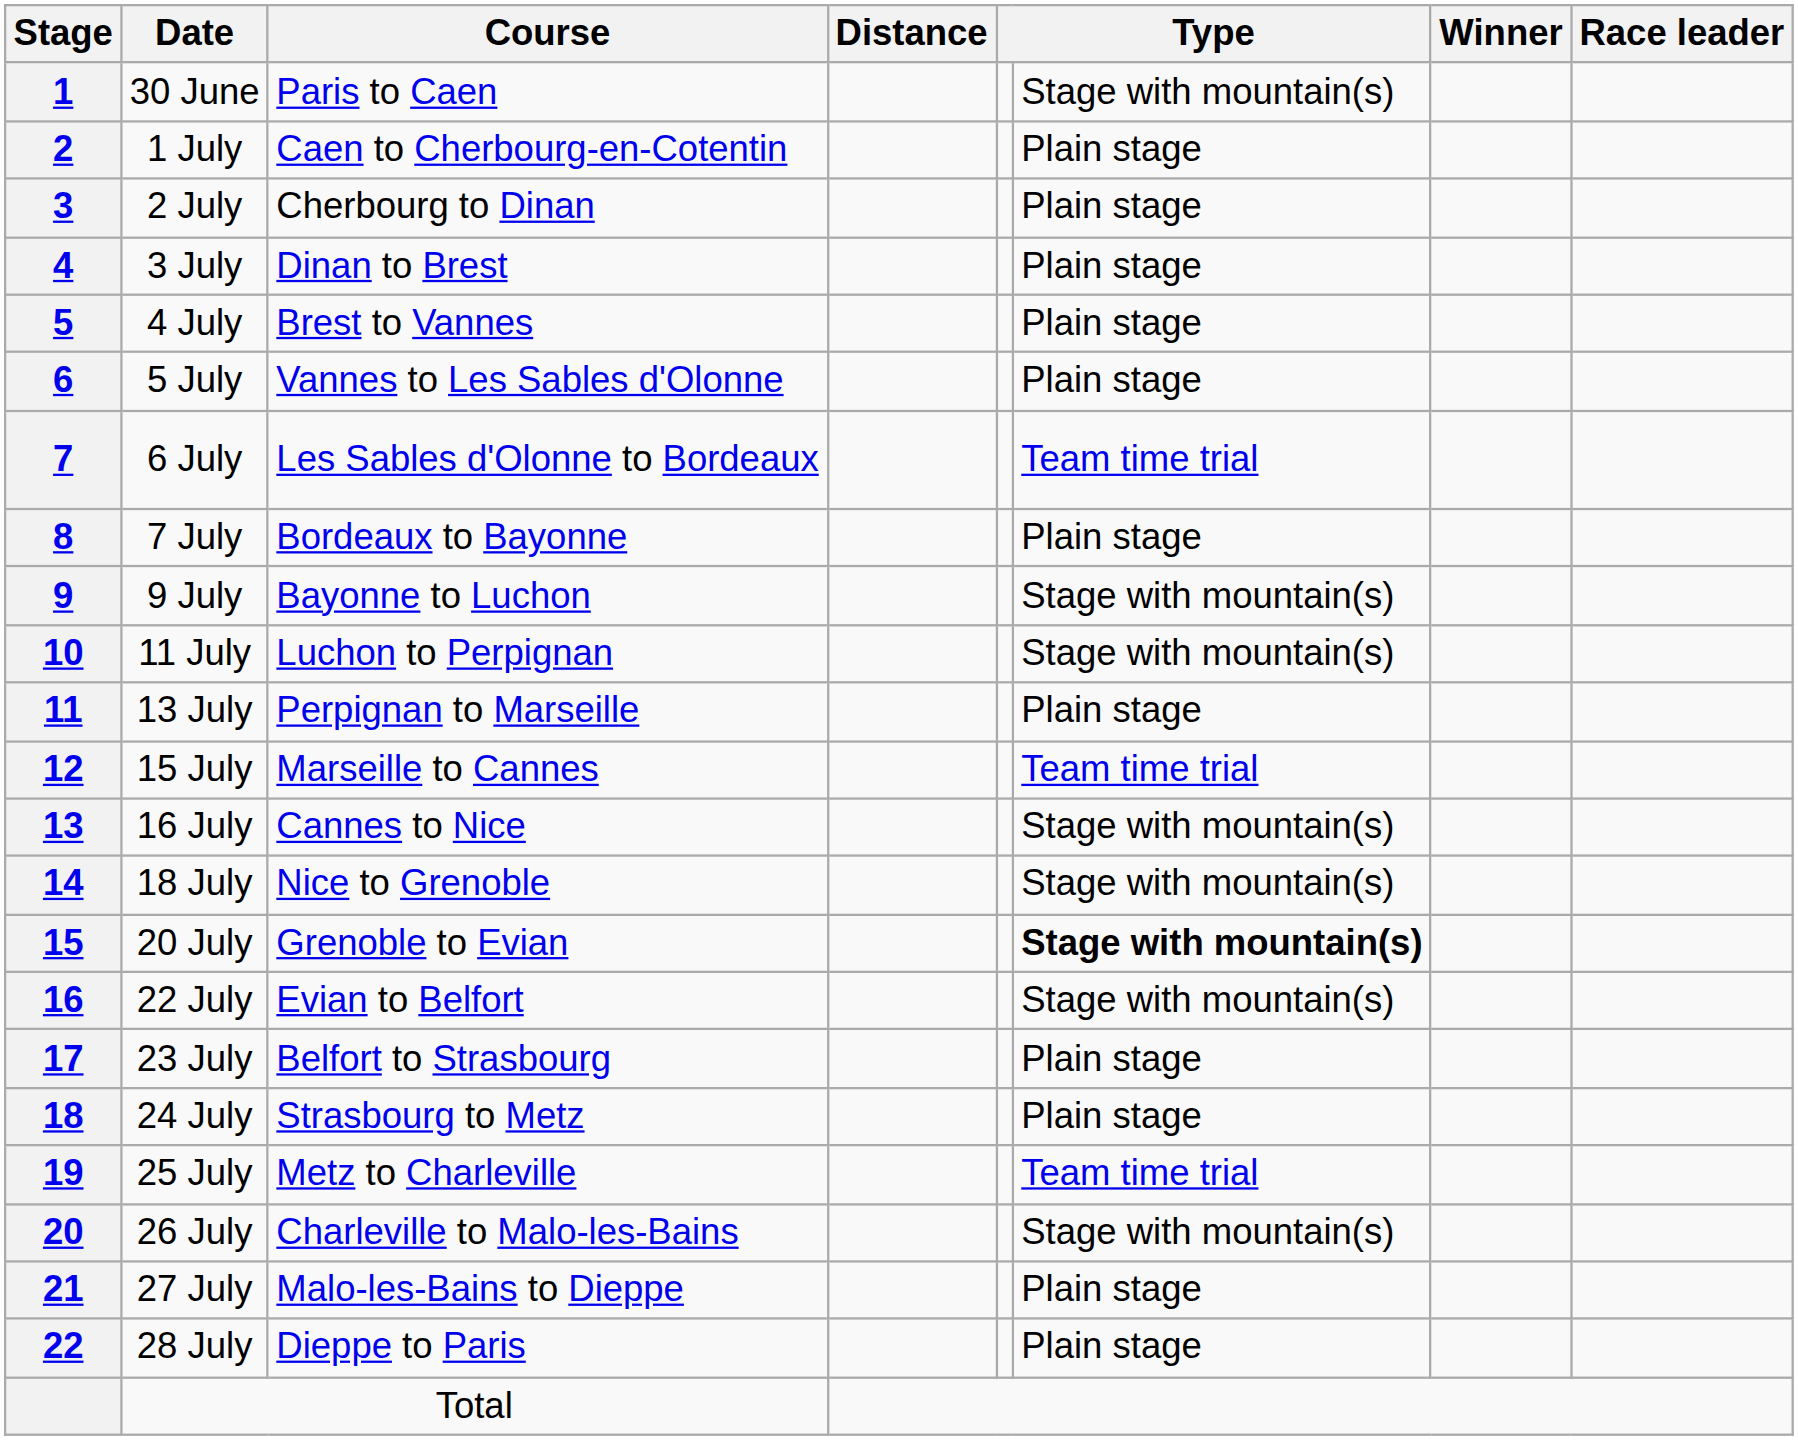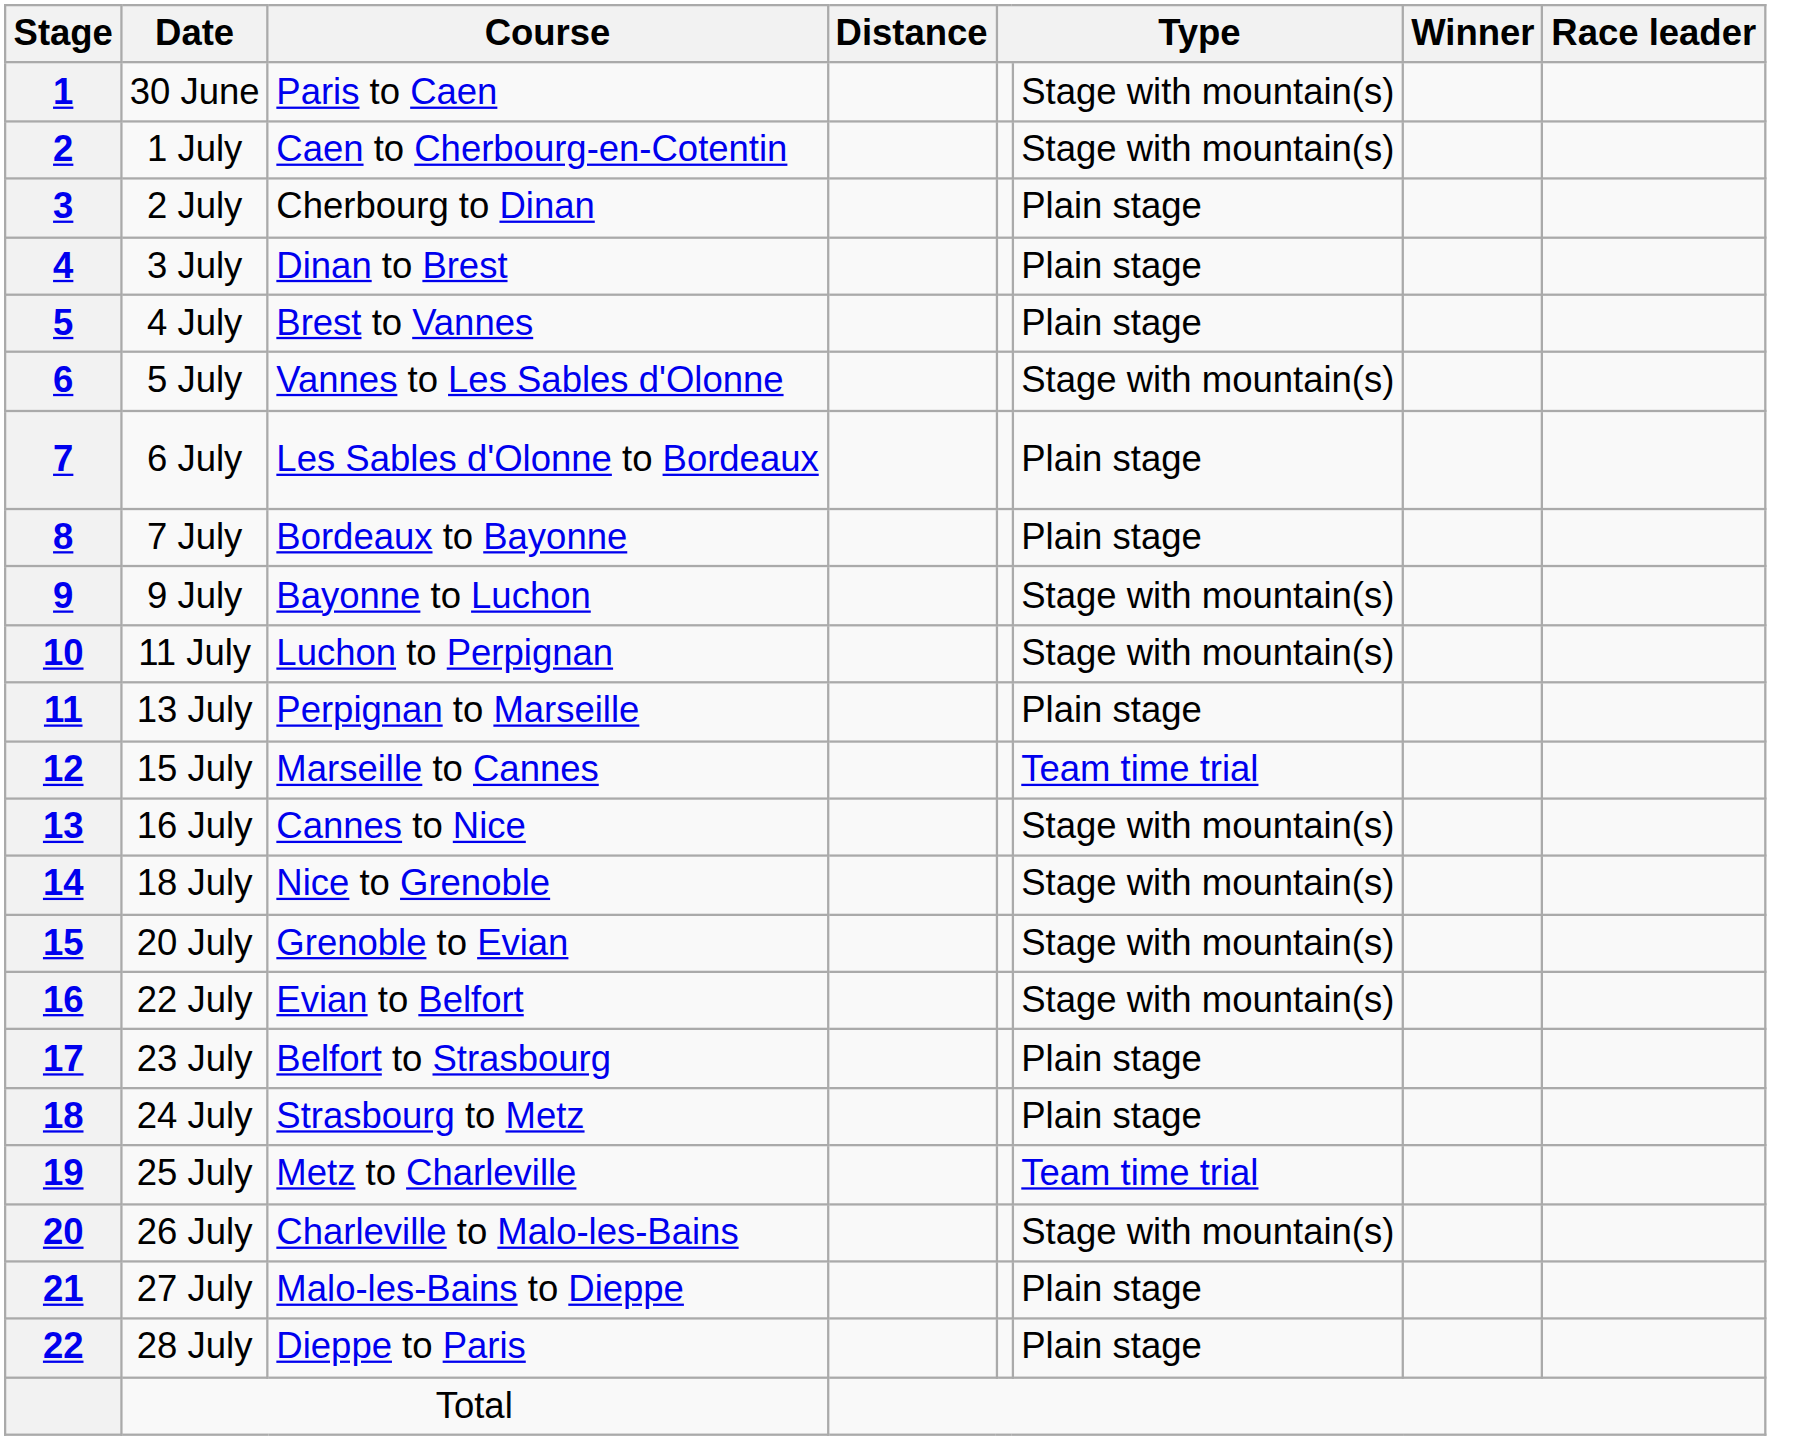1 July | column 6: Plain stage -> Stage with mountain(s)
5 July | column 6: Plain stage -> Stage with mountain(s)
6 July | column 6: Team time trial -> Plain stage
20 July | column 6: bold -> normal
